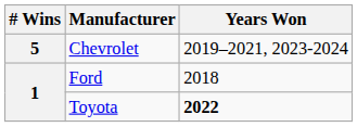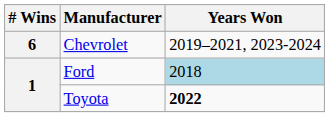Chevrolet | # Wins: 5 -> 6
Ford | Years Won: no background -> lightblue background
